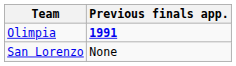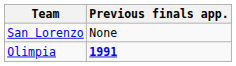rows swapped: Olimpia <-> San Lorenzo
